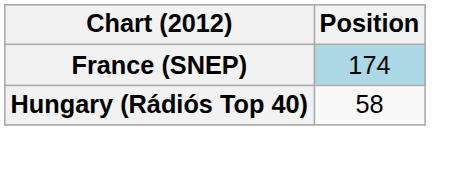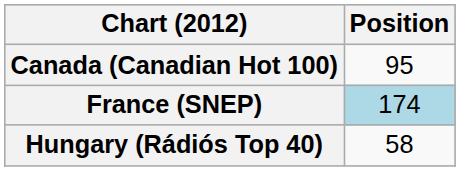+ row: Canada (Canadian Hot 100) | 95
